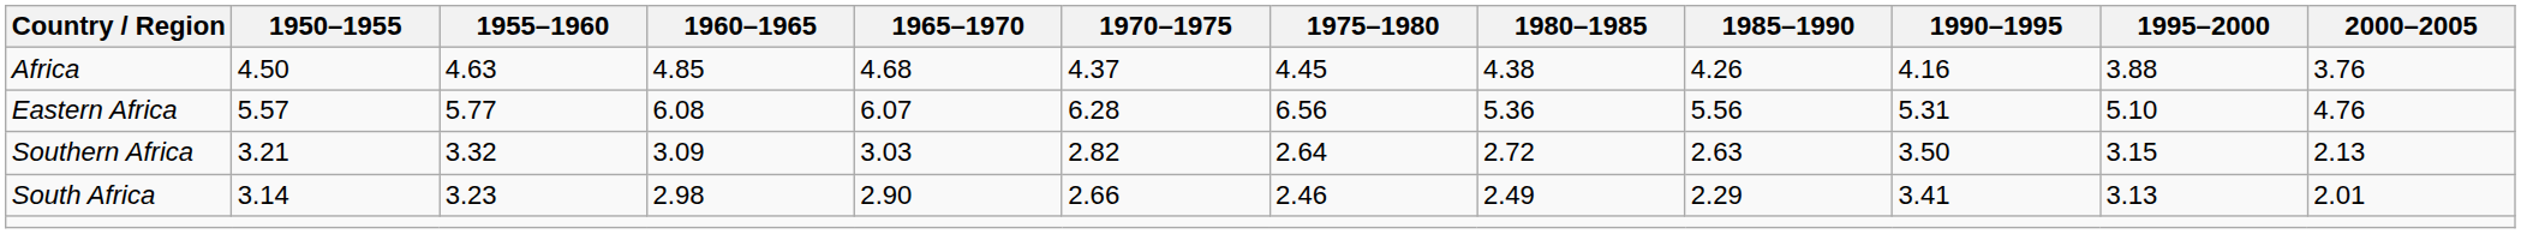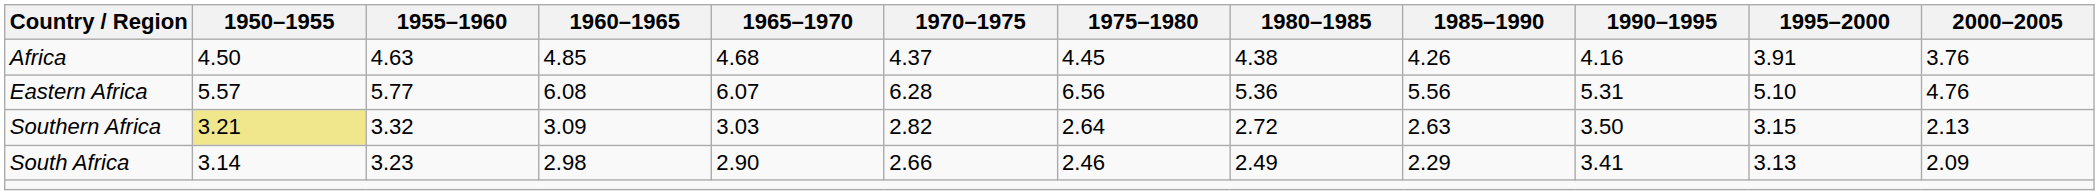Africa | 1995–2000: 3.88 -> 3.91
Southern Africa | 1950–1955: no background -> khaki background
South Africa | 2000–2005: 2.01 -> 2.09
